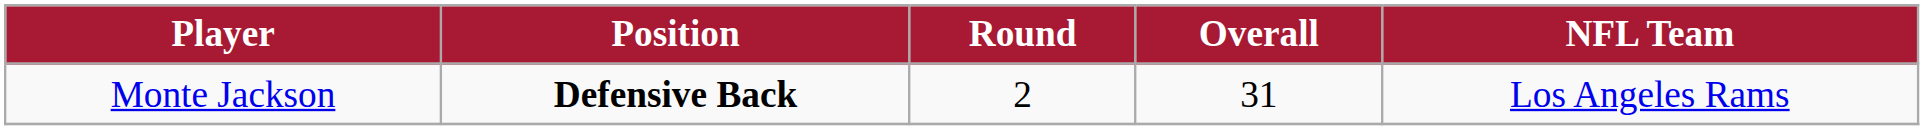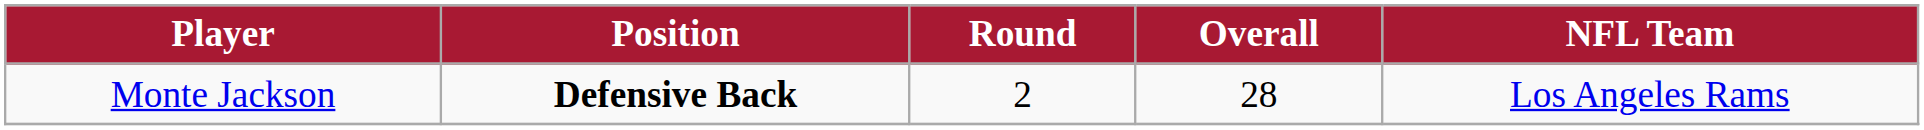Monte Jackson | Overall: 31 -> 28
